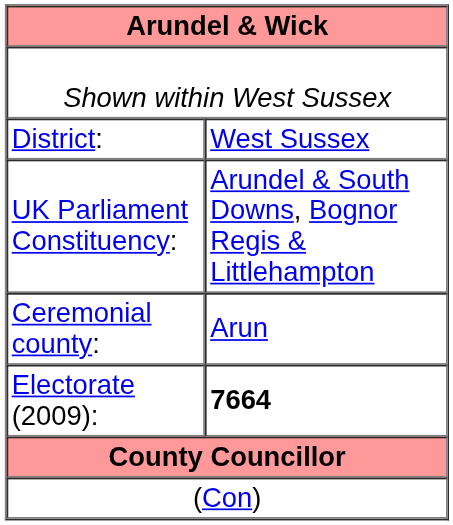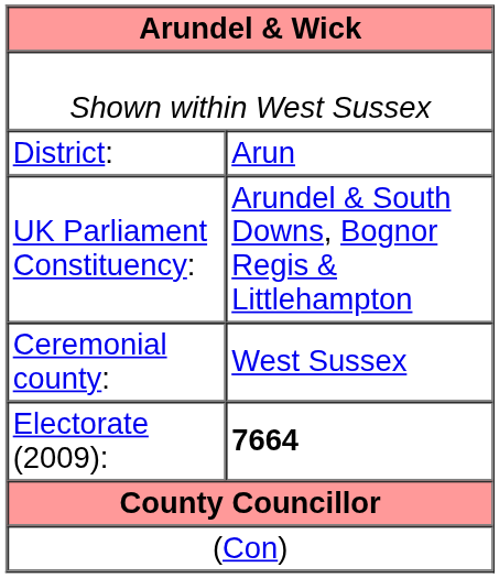District: | column 2: West Sussex -> Arun
Ceremonial county: | column 2: Arun -> West Sussex
